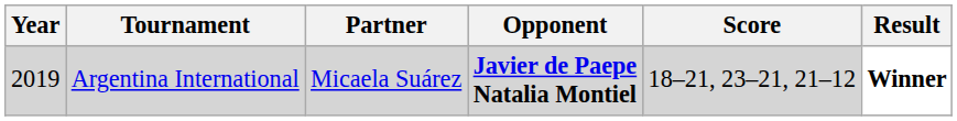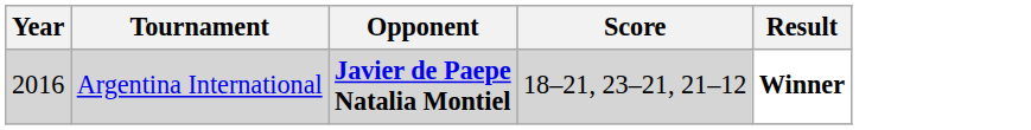- column: Partner | Micaela Suárez
Argentina International | Year: 2019 -> 2016
